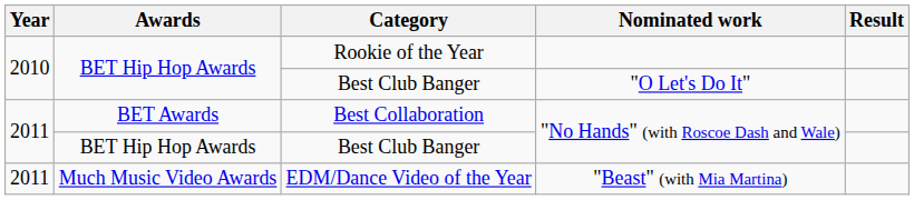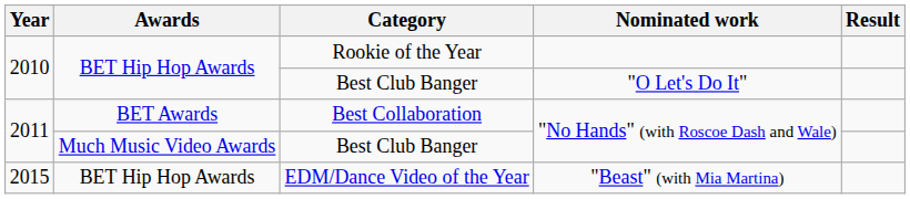Best Club Banger / "No Hands" (with Roscoe Dash and Wale) | Awards: BET Hip Hop Awards -> Much Music Video Awards
EDM/Dance Video of the Year | Year: 2011 -> 2015
EDM/Dance Video of the Year | Awards: Much Music Video Awards -> BET Hip Hop Awards
